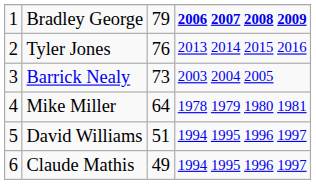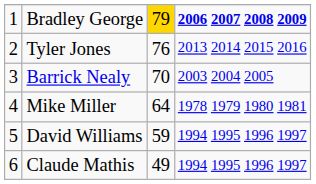Bradley George | column 3: no background -> gold background
Barrick Nealy | column 3: 73 -> 70
David Williams | column 3: 51 -> 59
